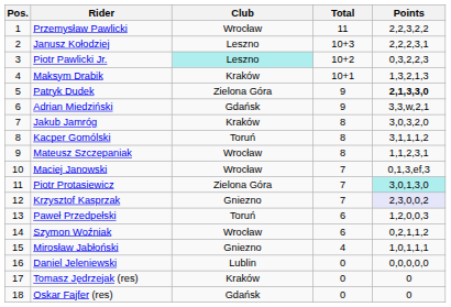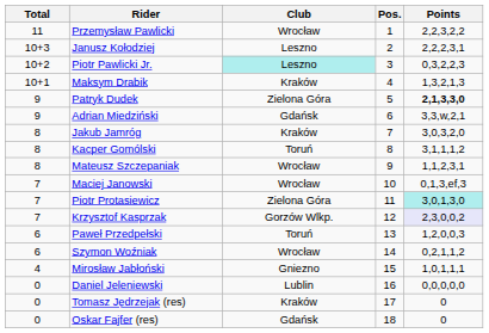columns swapped: Pos. <-> Total
Krzysztof Kasprzak | Club: Gniezno -> Gorzów Wlkp.
